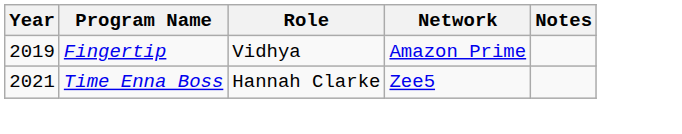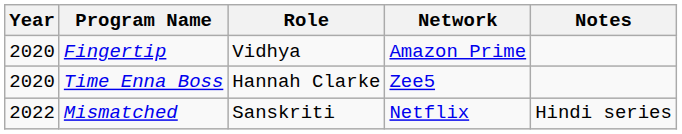Fingertip | Year: 2019 -> 2020
Time Enna Boss | Year: 2021 -> 2020
+ row: 2022 | Mismatched | Sanskriti | Netflix | Hindi series
